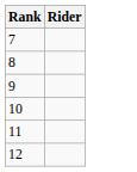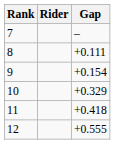+ column: Gap | – | +0.111 | +0.154 | +0.329 | +0.418 | +0.555
